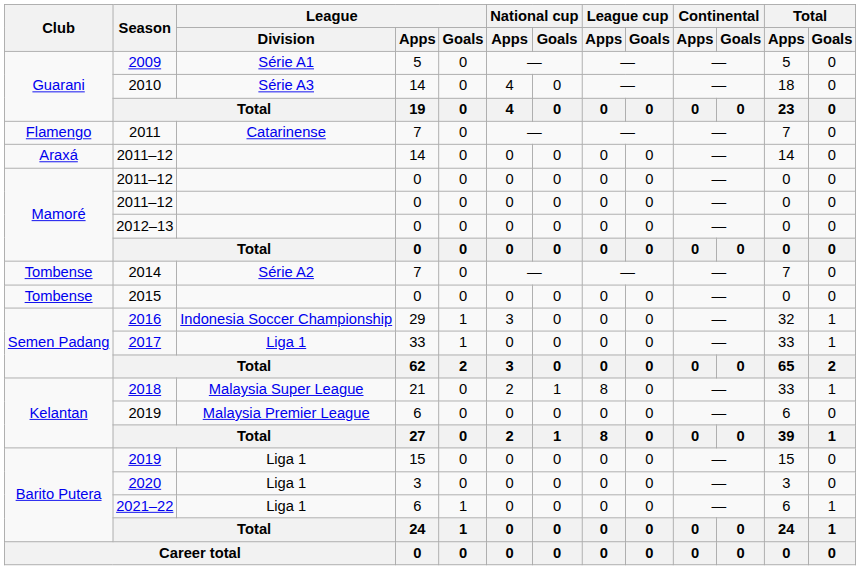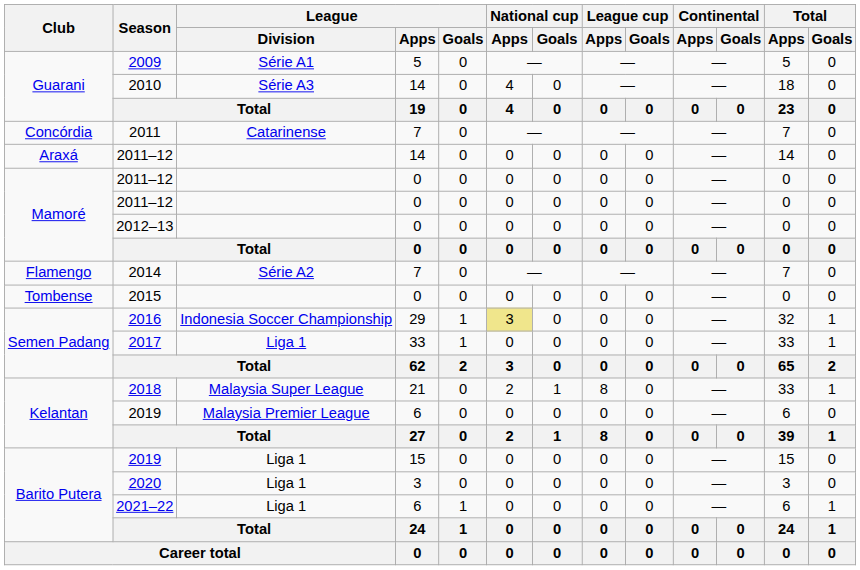2011 | Club: Flamengo -> Concórdia
2014 | Club: Tombense -> Flamengo
2016 | National cup / Apps: no background -> khaki background
